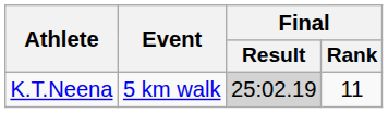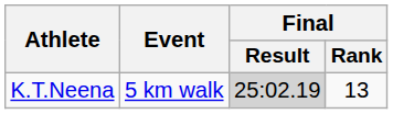K.T.Neena | Final / Rank: 11 -> 13
